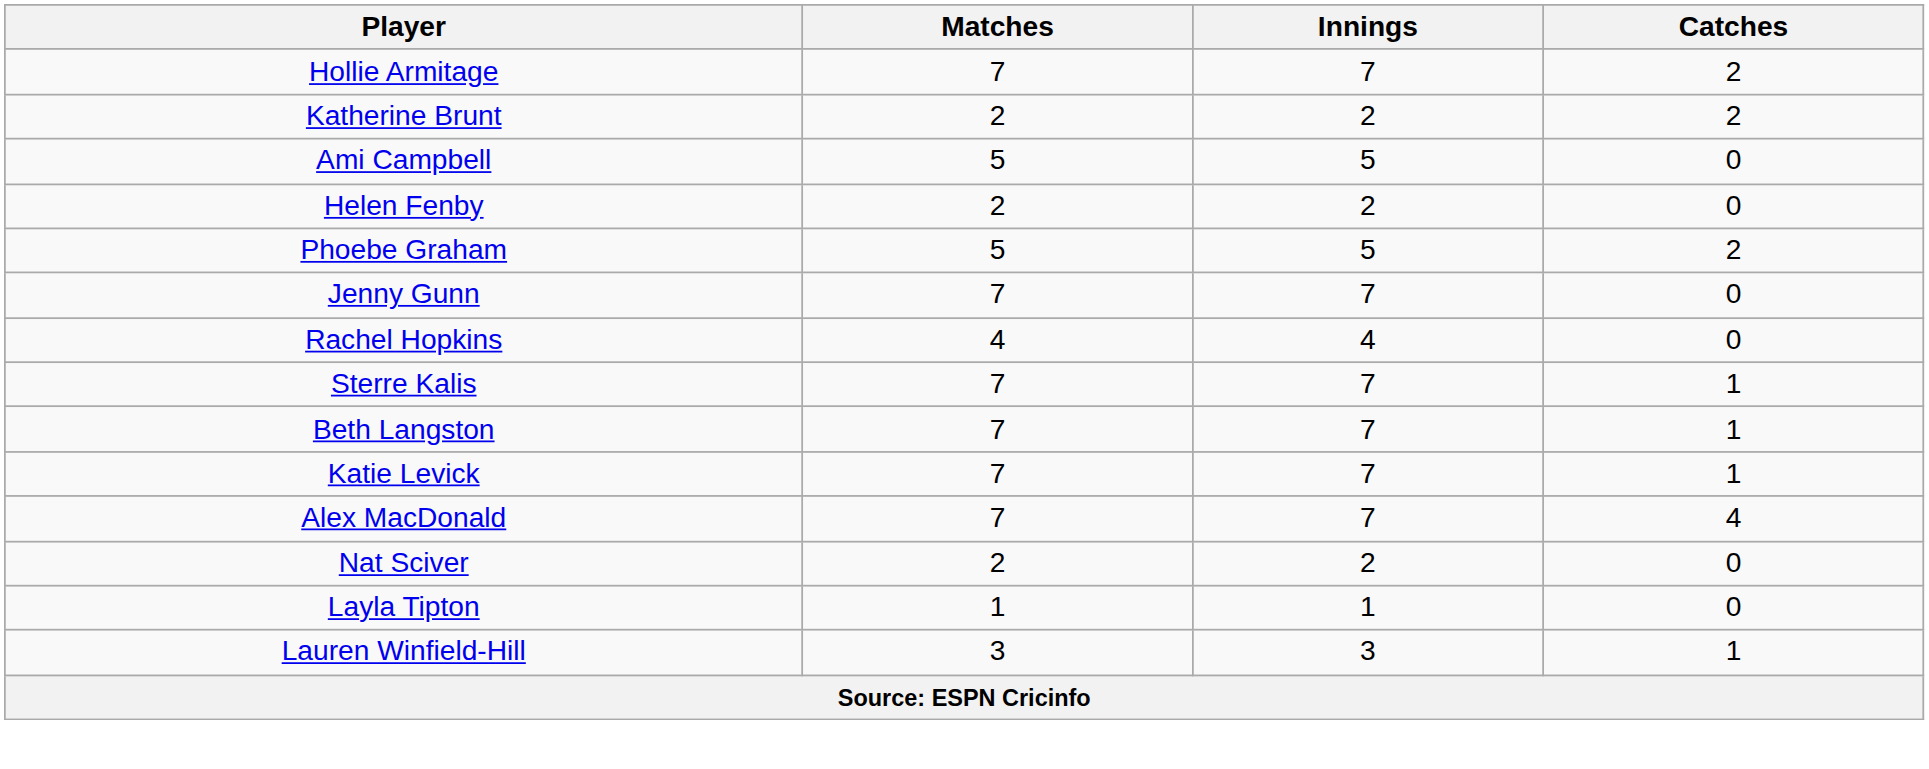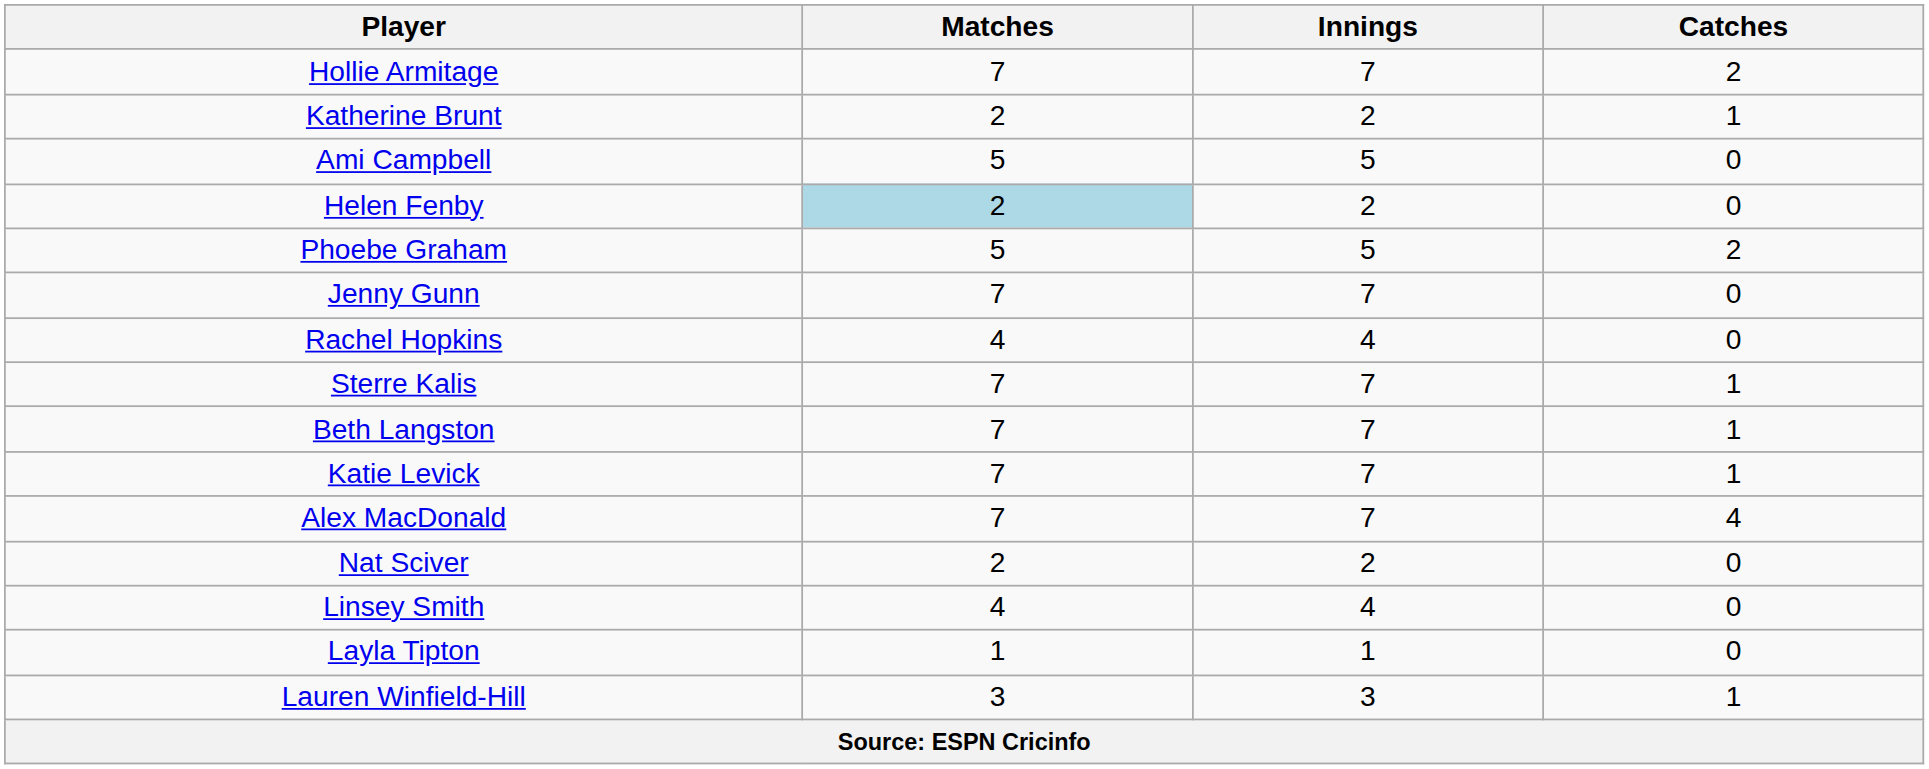Katherine Brunt | Catches: 2 -> 1
Helen Fenby | Matches: no background -> lightblue background
+ row: Linsey Smith | 4 | 4 | 0
